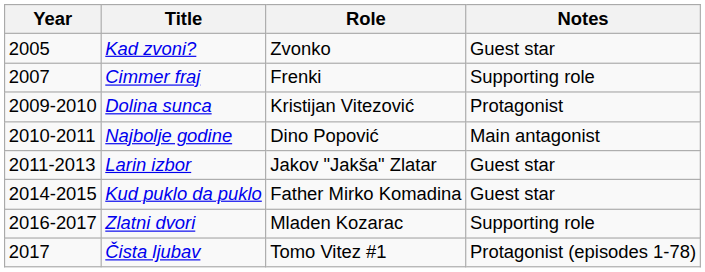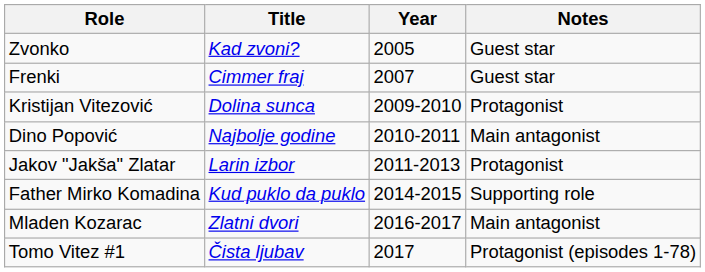columns swapped: Year <-> Role
Cimmer fraj | Notes: Supporting role -> Guest star
Larin izbor | Notes: Guest star -> Protagonist
Kud puklo da puklo | Notes: Guest star -> Supporting role
Zlatni dvori | Notes: Supporting role -> Main antagonist
